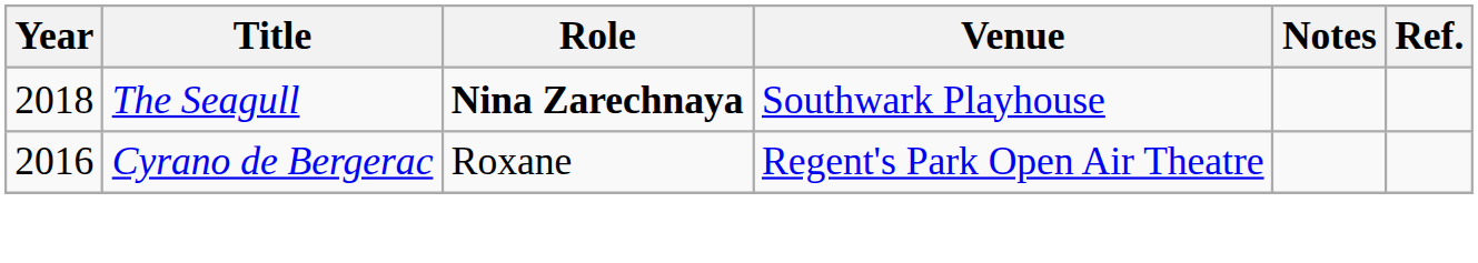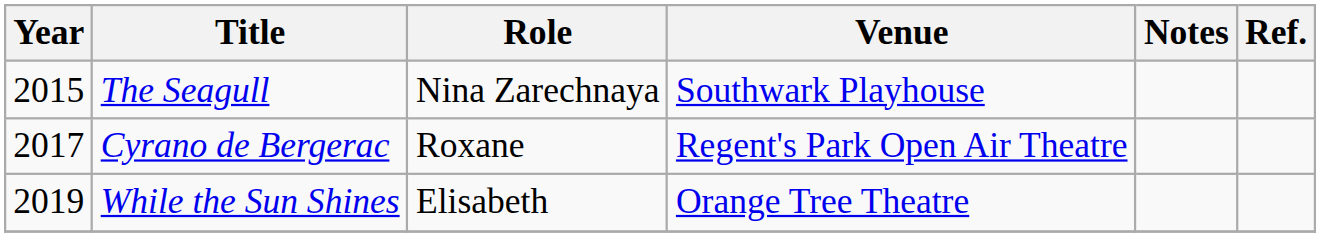The Seagull | Year: 2018 -> 2015
The Seagull | Role: bold -> normal
Cyrano de Bergerac | Year: 2016 -> 2017
+ row: 2019 | While the Sun Shines | Elisabeth | Orange Tree Theatre
